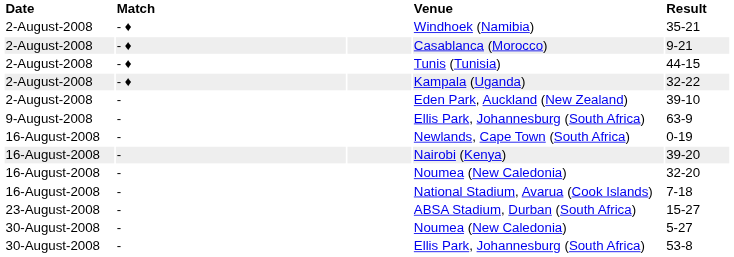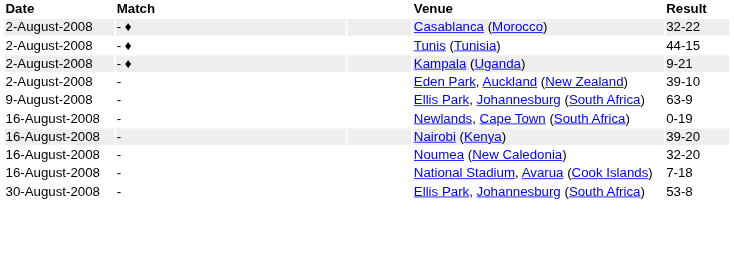- row: 2-August-2008 | - ♦ | Windhoek (Namibia) | 35-21
Casablanca (Morocco) | Result: 9-21 -> 32-22
Kampala (Uganda) | Result: 32-22 -> 9-21
- row: 23-August-2008 | - | ABSA Stadium, Durban (South Africa) | 15-27
- row: 30-August-2008 | - | Noumea (New Caledonia) | 5-27
